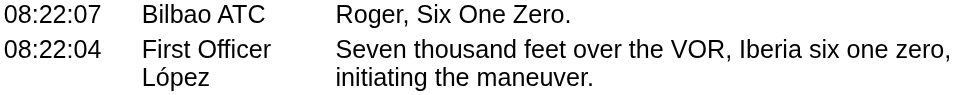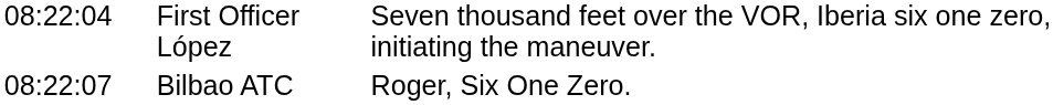rows swapped: First Officer López <-> Bilbao ATC
